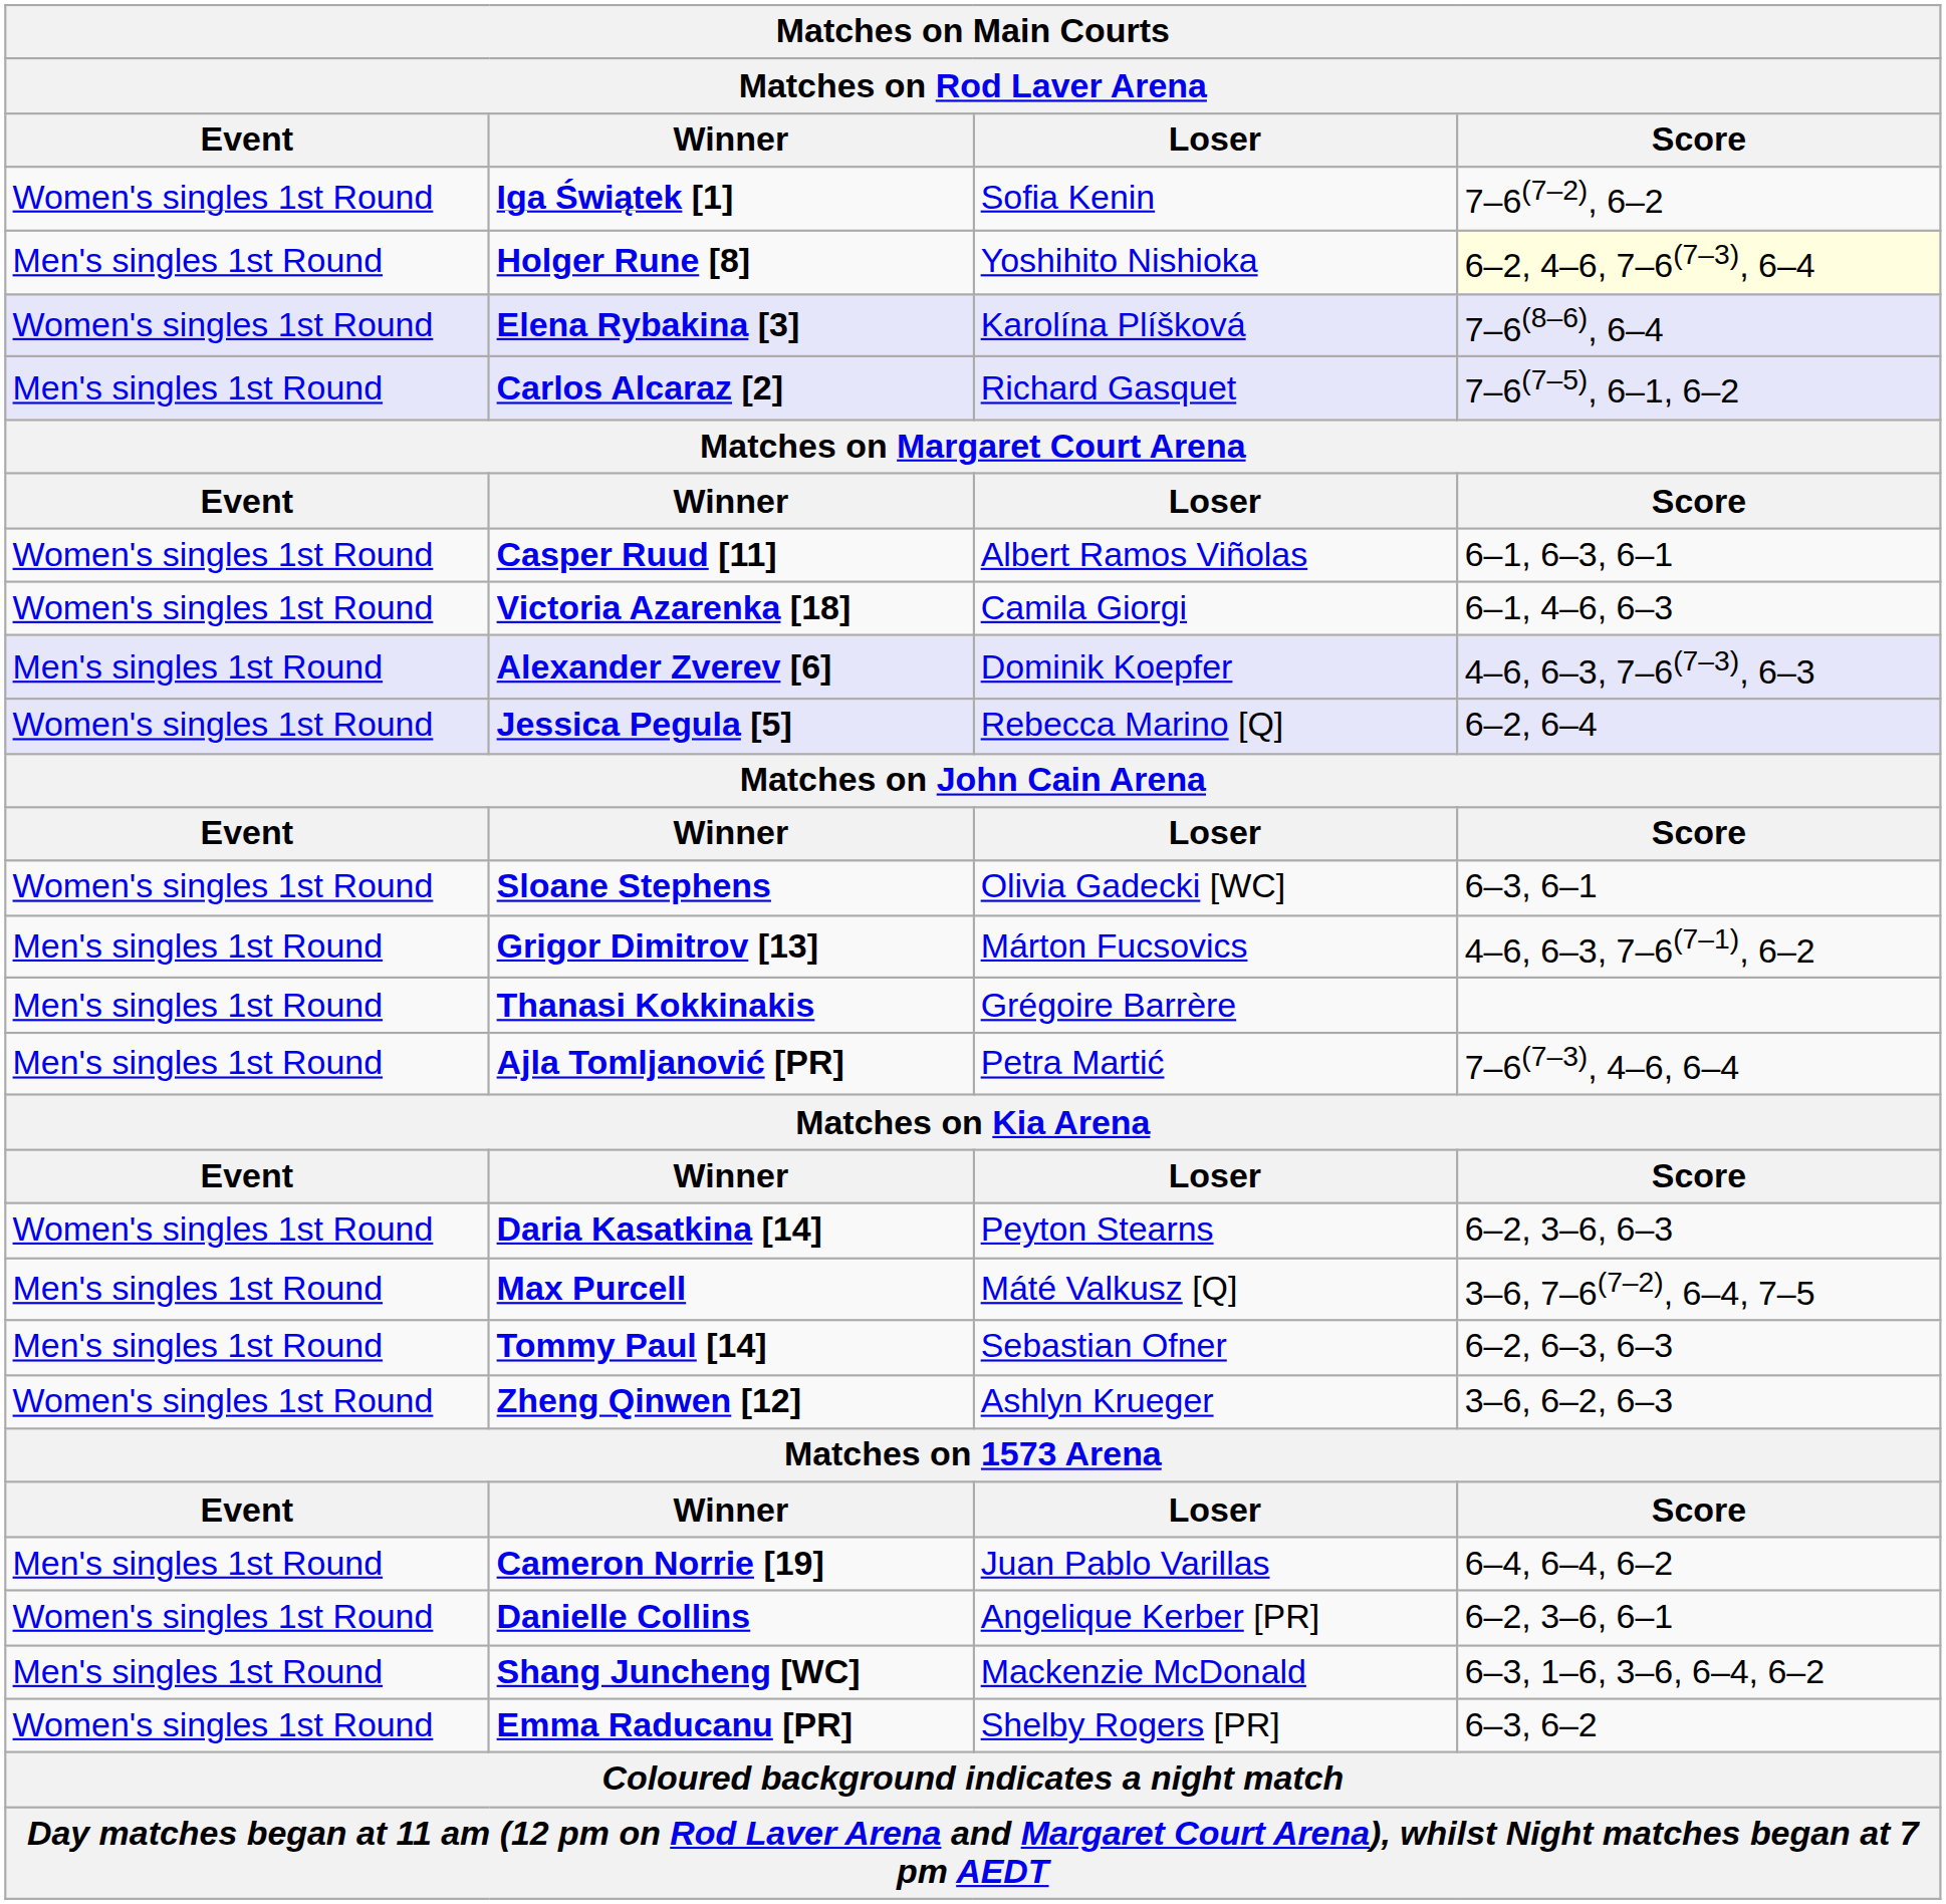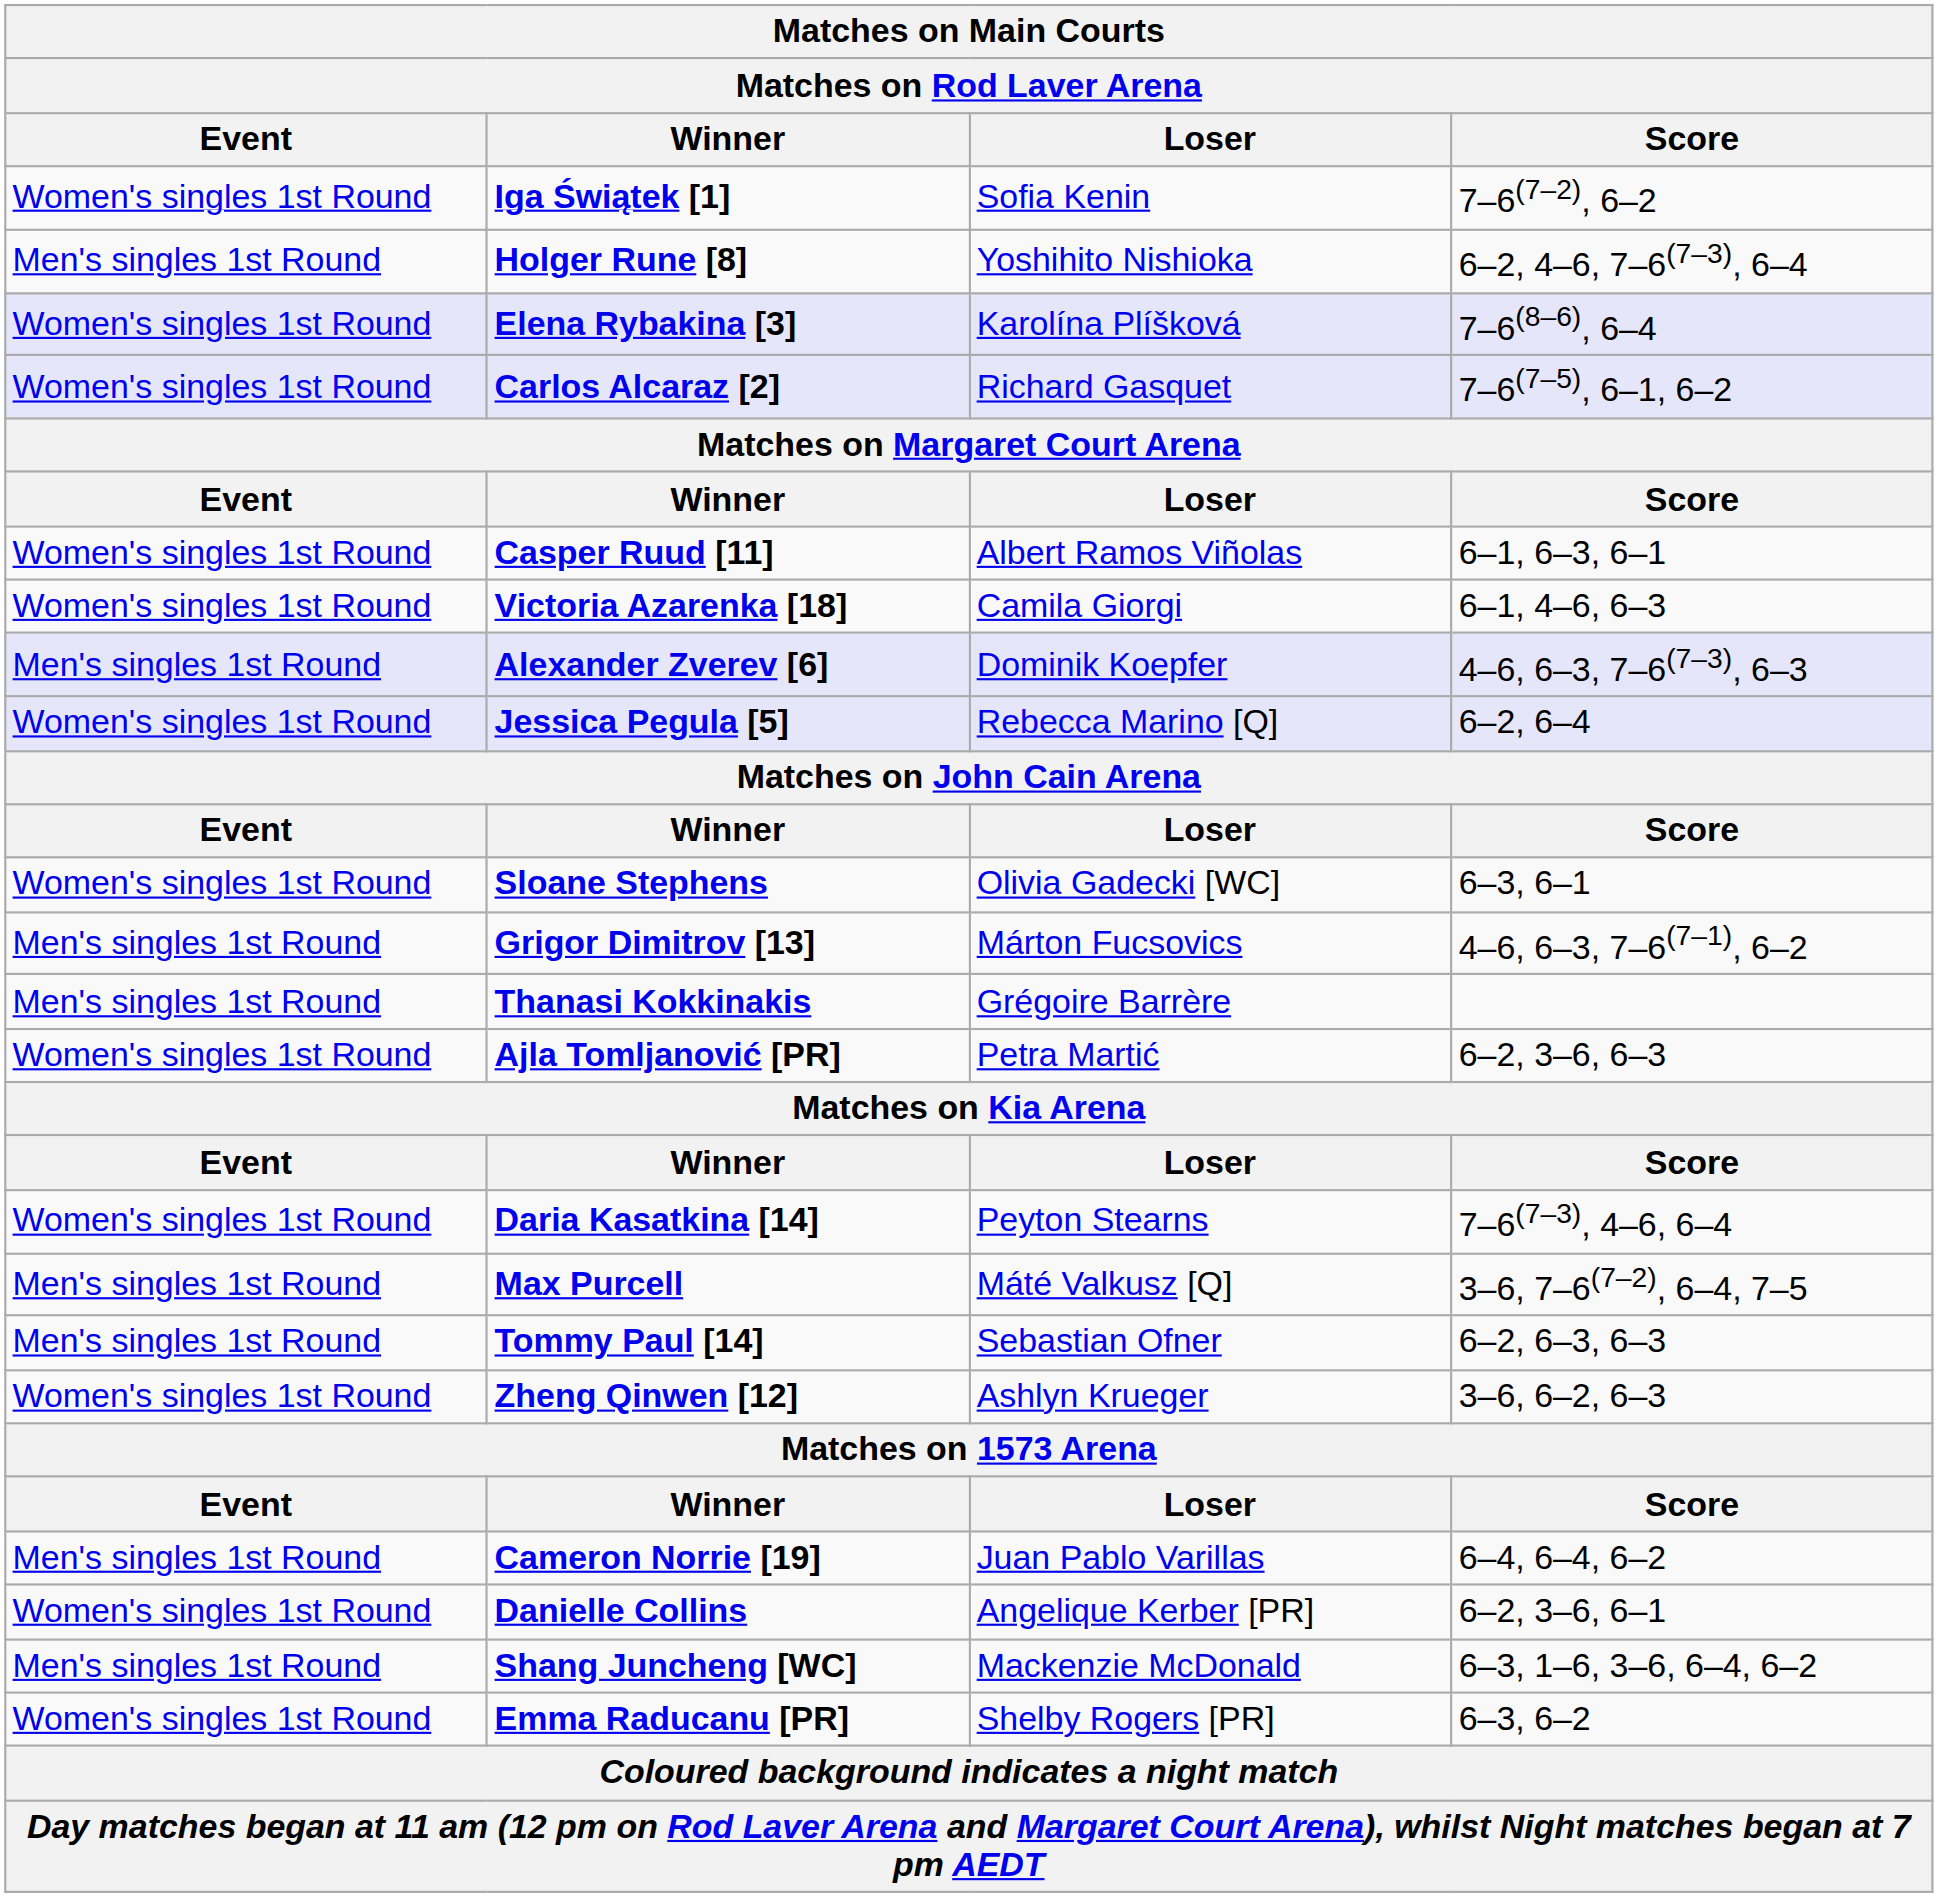Holger Rune [8] | Score: lightyellow background -> no background
Carlos Alcaraz [2] | Event: Men's singles 1st Round -> Women's singles 1st Round
Ajla Tomljanović [PR] | Event: Men's singles 1st Round -> Women's singles 1st Round
Ajla Tomljanović [PR] | Score: 7–6(7–3), 4–6, 6–4 -> 6–2, 3–6, 6–3
Daria Kasatkina [14] | Score: 6–2, 3–6, 6–3 -> 7–6(7–3), 4–6, 6–4
